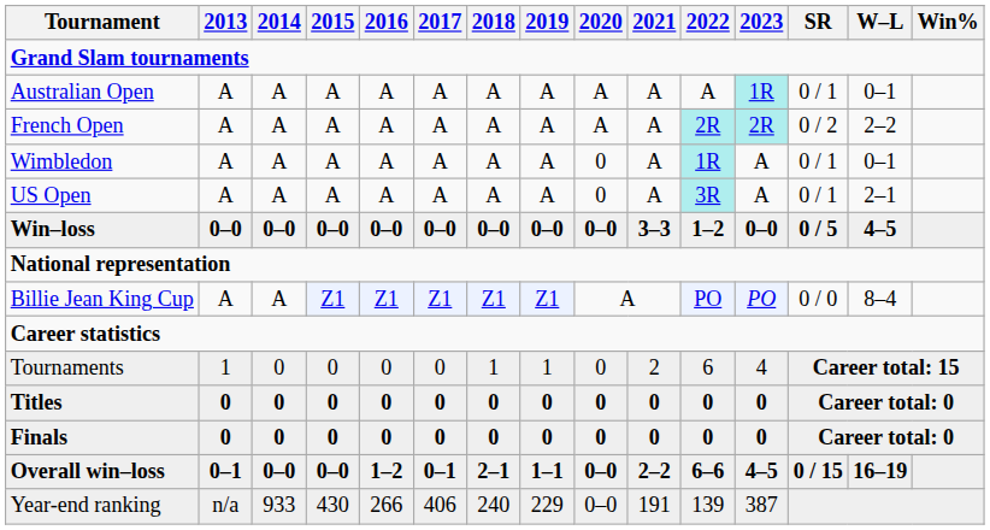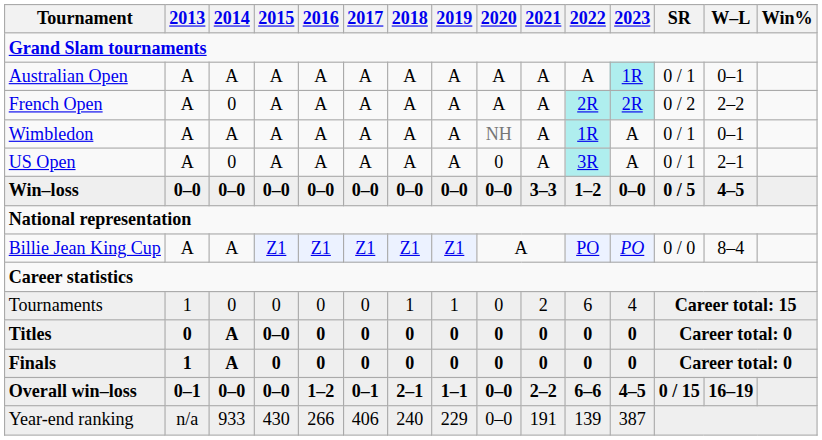French Open | 2014: A -> 0
Wimbledon | 2020: 0 -> NH
US Open | 2014: A -> 0
Titles | 2014: 0 -> A
Titles | 2015: 0 -> 0–0
Finals | 2013: 0 -> 1
Finals | 2014: 0 -> A
